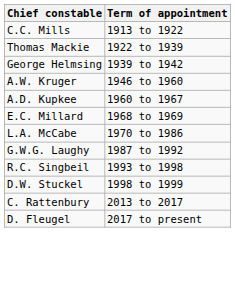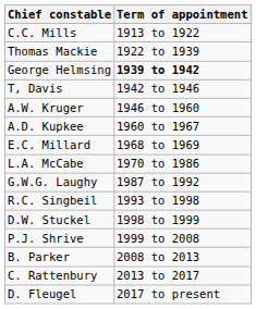George Helmsing | Term of appointment: normal -> bold
+ row: T, Davis | 1942 to 1946
+ row: P.J. Shrive | 1999 to 2008
+ row: B. Parker | 2008 to 2013
